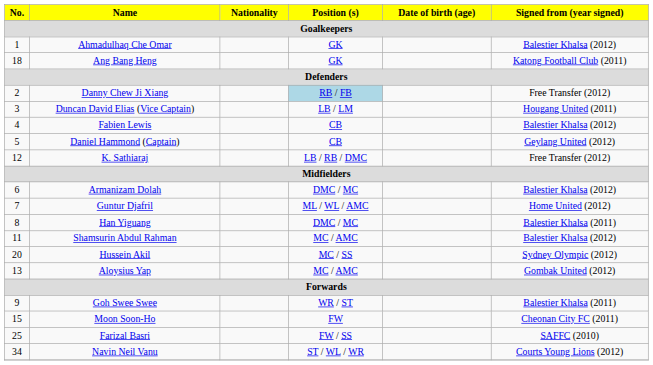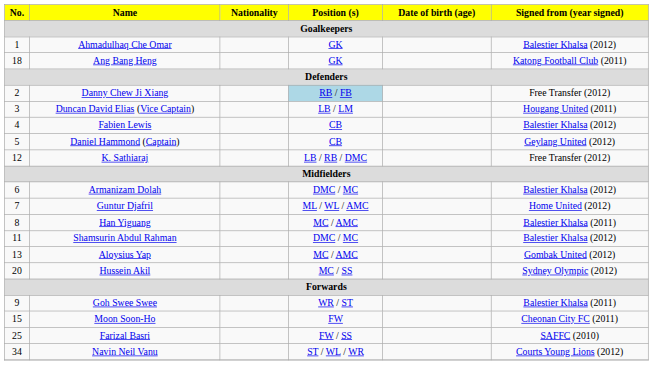Han Yiguang | Position (s): DMC / MC -> MC / AMC
Shamsurin Abdul Rahman | Position (s): MC / AMC -> DMC / MC
rows swapped: Aloysius Yap <-> Hussein Akil
